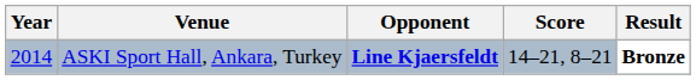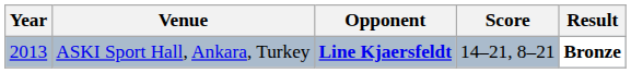ASKI Sport Hall, Ankara, Turkey | Year: 2014 -> 2013
